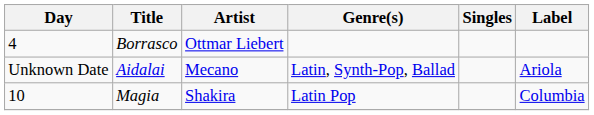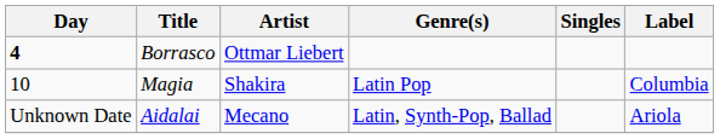Borrasco | Day: normal -> bold
rows swapped: Magia <-> Aidalai
